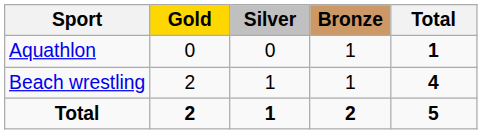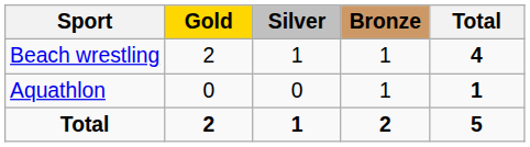rows swapped: Aquathlon <-> Beach wrestling
